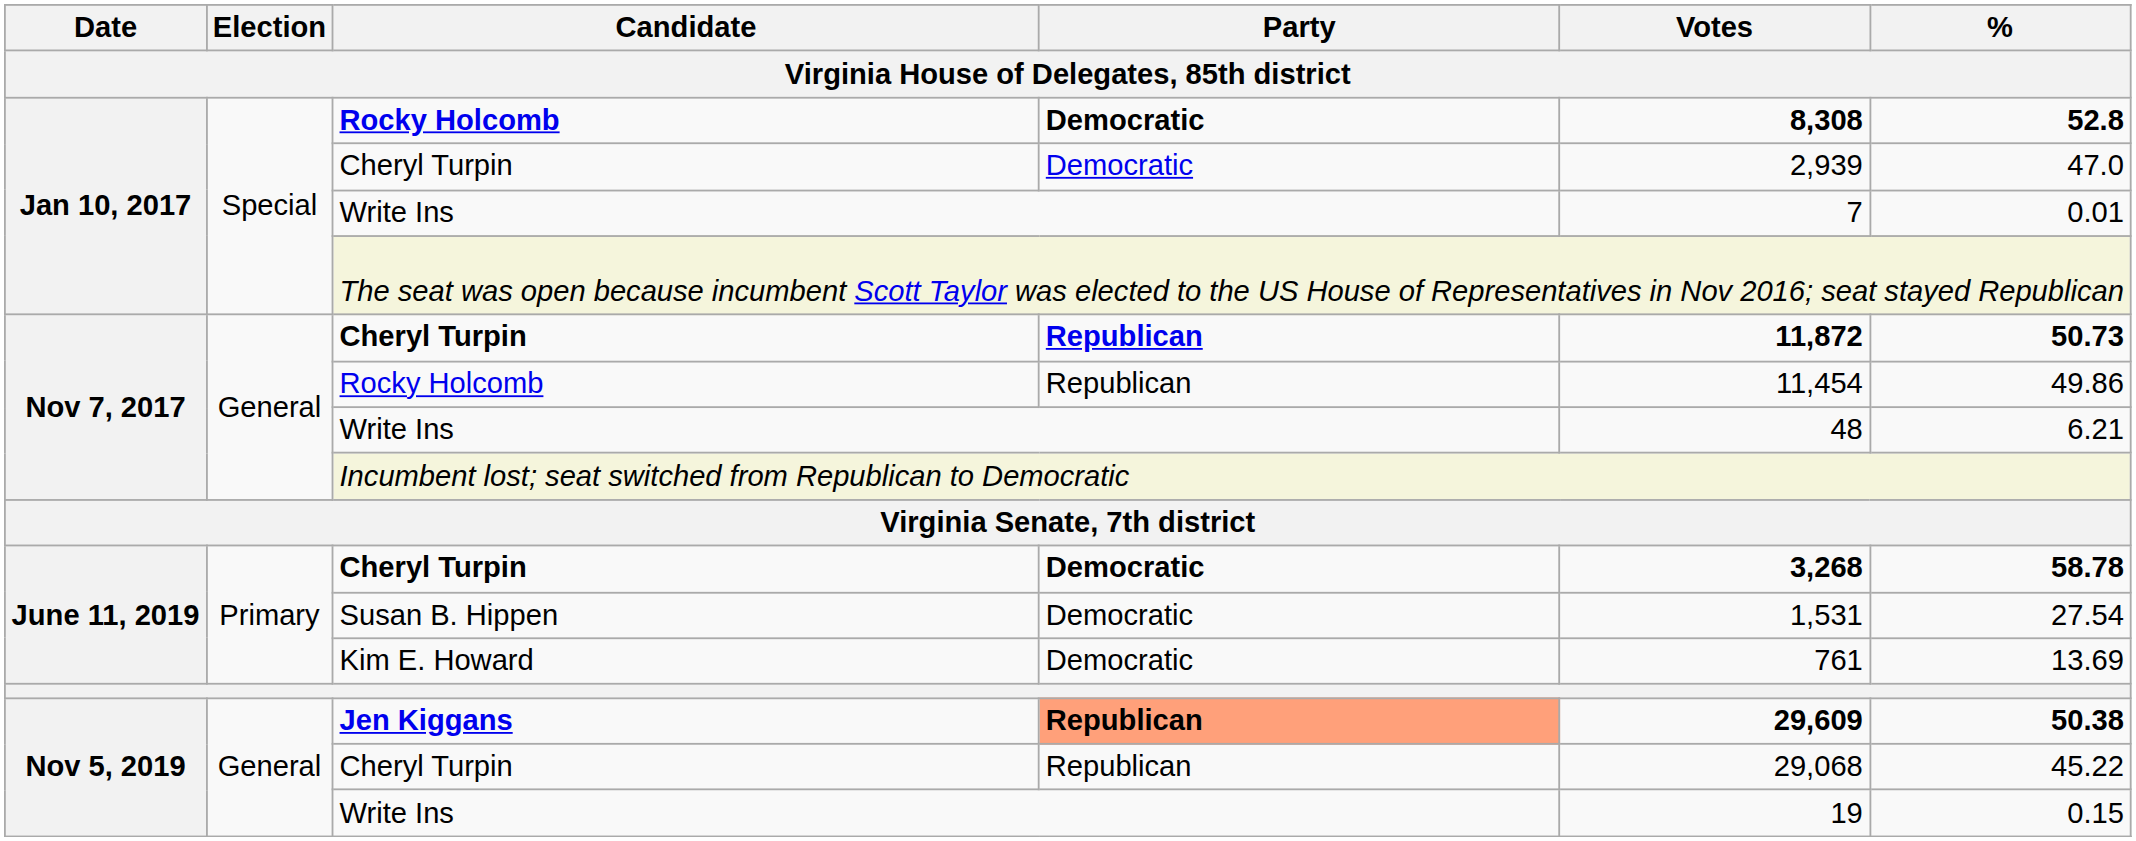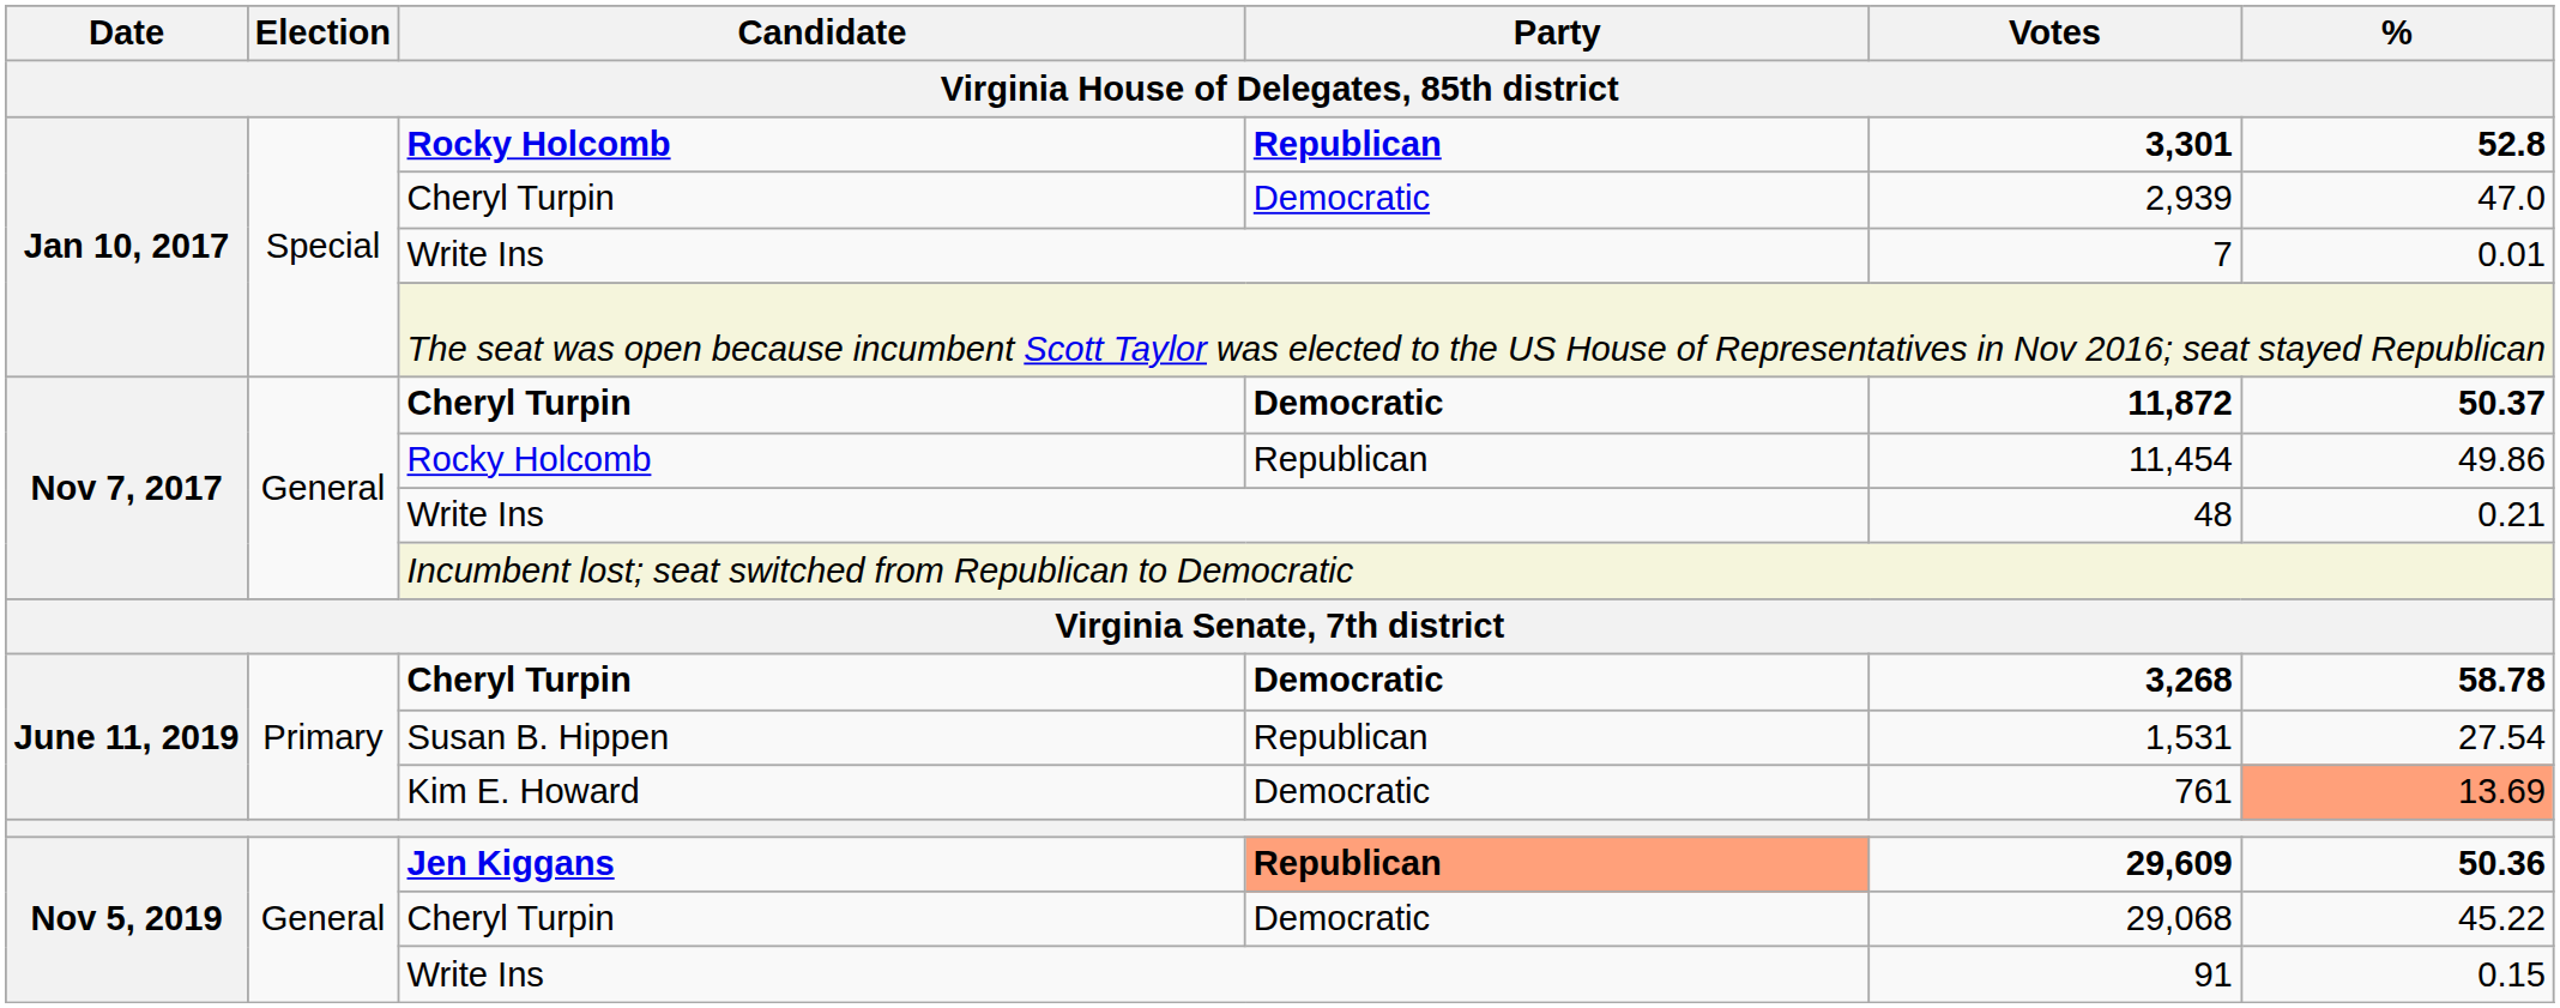Jan 10, 2017 / Rocky Holcomb | Party / Virginia House of Delegates, 85th district: Democratic -> Republican
Jan 10, 2017 / Rocky Holcomb | Votes / Virginia House of Delegates, 85th district: 8,308 -> 3,301
Nov 7, 2017 / Cheryl Turpin | Party / Virginia House of Delegates, 85th district: Republican -> Democratic
Nov 7, 2017 / Cheryl Turpin | % / Virginia House of Delegates, 85th district: 50.73 -> 50.37
Nov 7, 2017 / Write Ins | % / Virginia House of Delegates, 85th district: 6.21 -> 0.21
Susan B. Hippen | Party / Virginia House of Delegates, 85th district: Democratic -> Republican
Kim E. Howard | % / Virginia House of Delegates, 85th district: no background -> lightsalmon background
Jen Kiggans | % / Virginia House of Delegates, 85th district: 50.38 -> 50.36
Nov 5, 2019 / Cheryl Turpin | Party / Virginia House of Delegates, 85th district: Republican -> Democratic
Nov 5, 2019 / Write Ins | Votes / Virginia House of Delegates, 85th district: 19 -> 91
